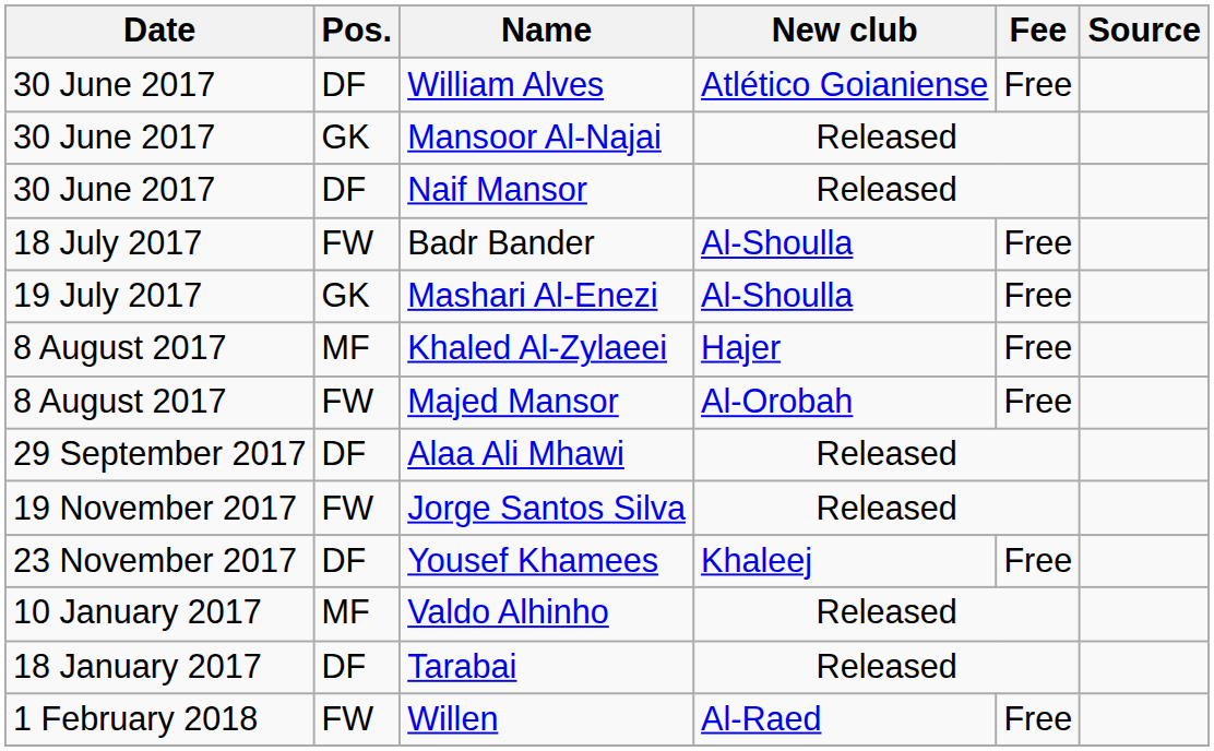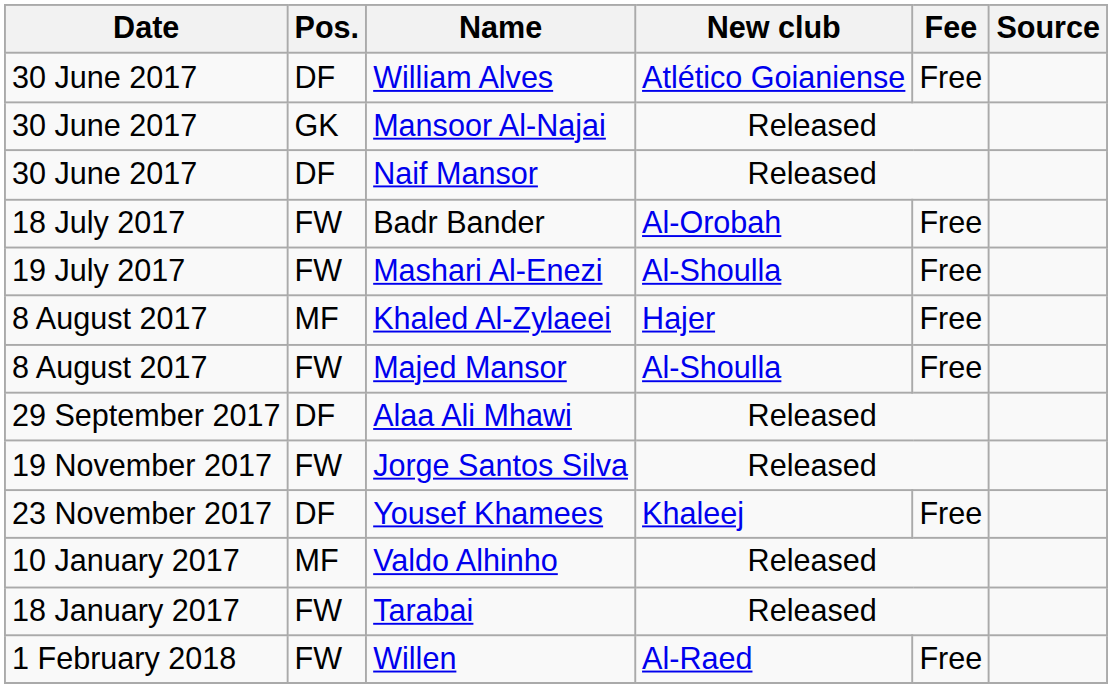Badr Bander | New club: Al-Shoulla -> Al-Orobah
Mashari Al-Enezi | Pos.: GK -> FW
Majed Mansor | New club: Al-Orobah -> Al-Shoulla
Tarabai | Pos.: DF -> FW
